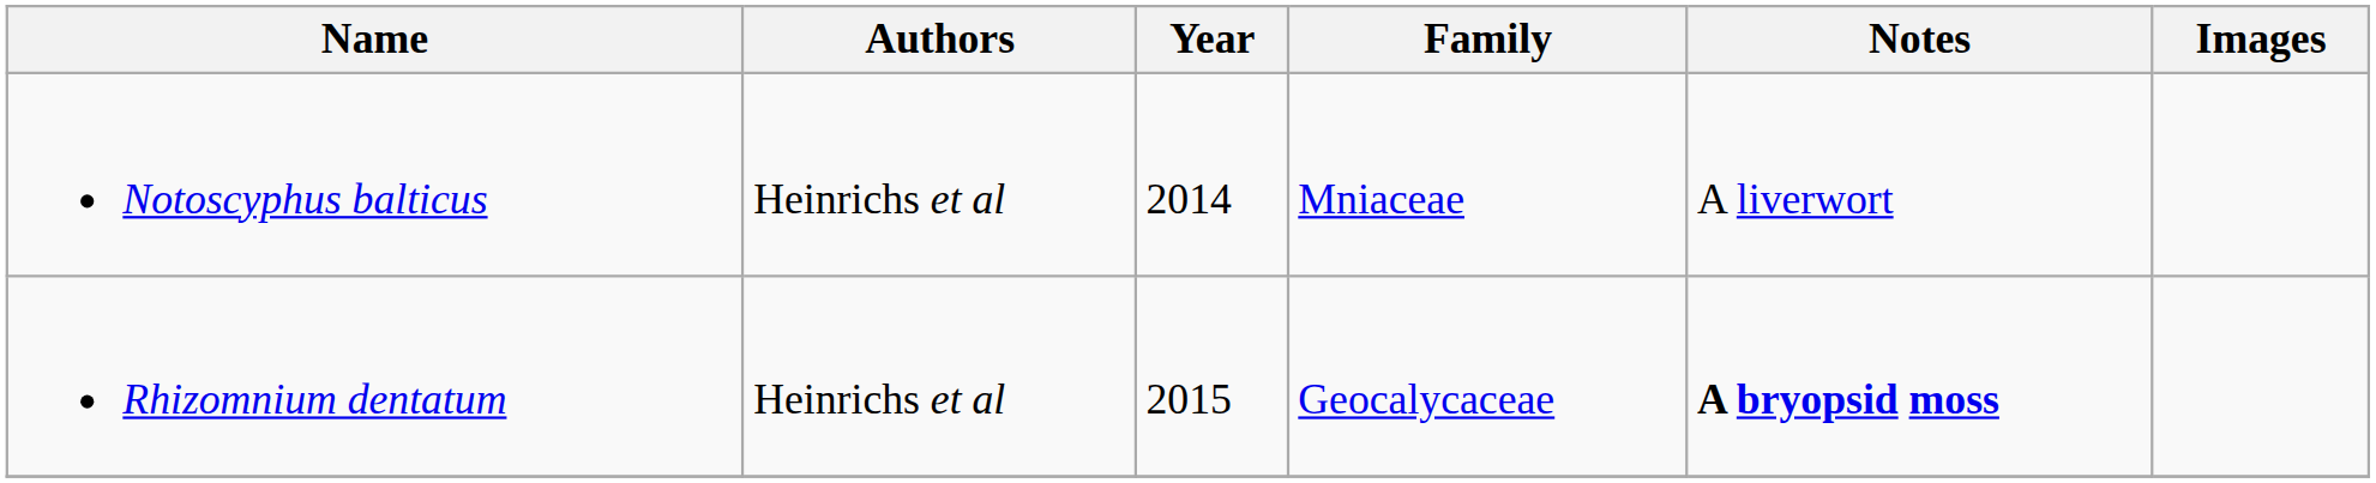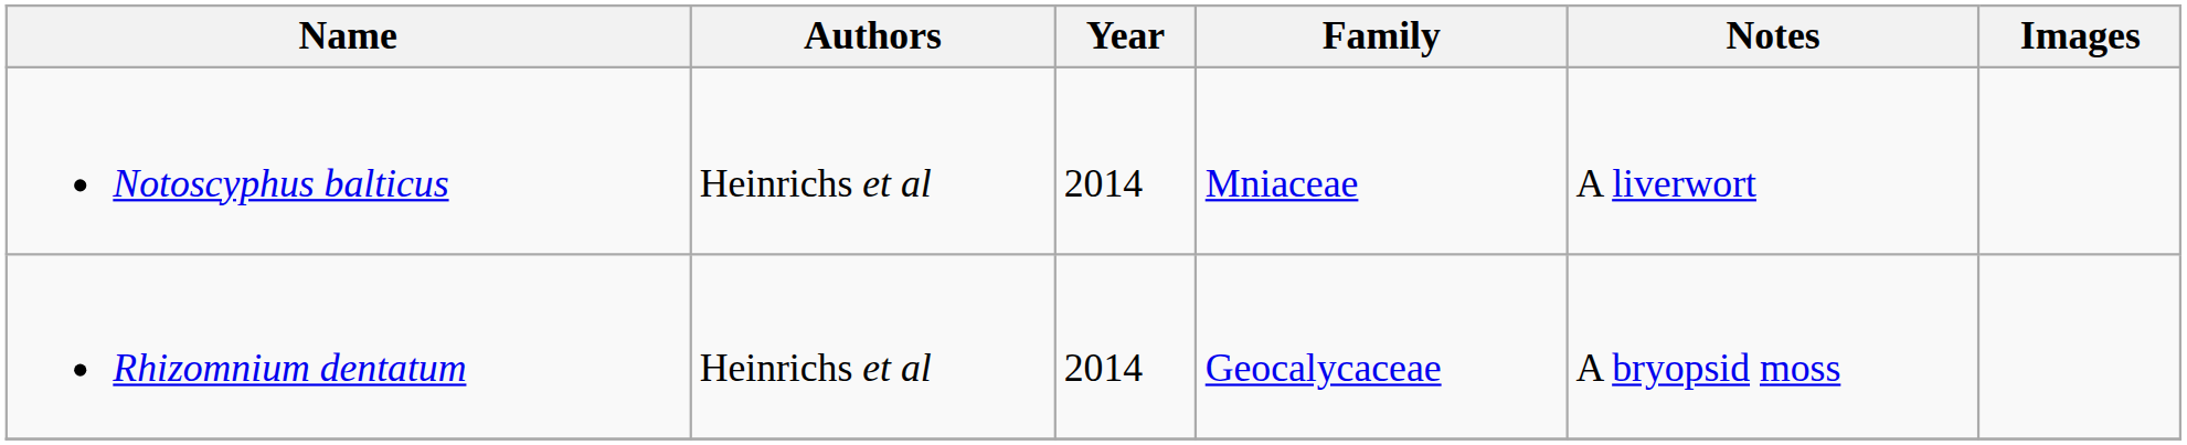Rhizomnium dentatum | Year: 2015 -> 2014
Rhizomnium dentatum | Notes: bold -> normal
